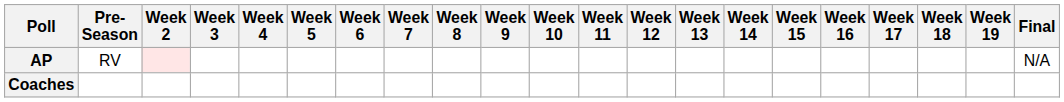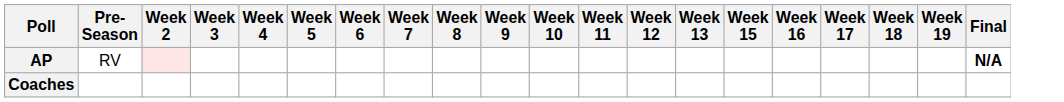- column: Week 14
AP | Final: normal -> bold
